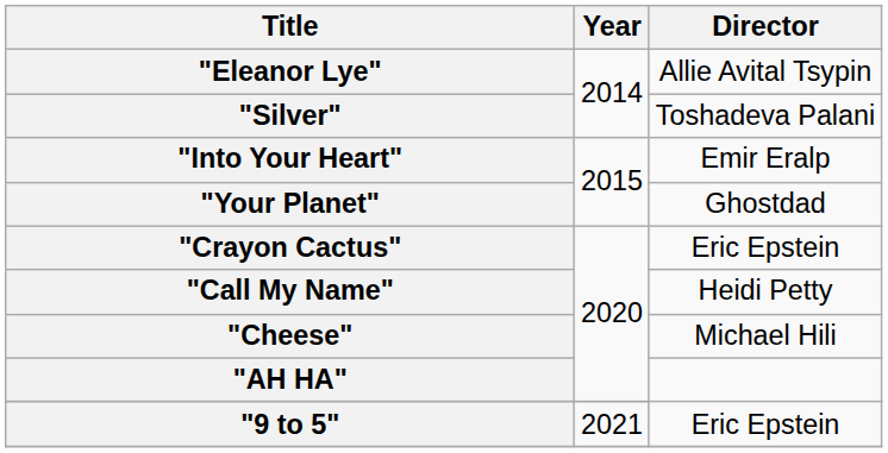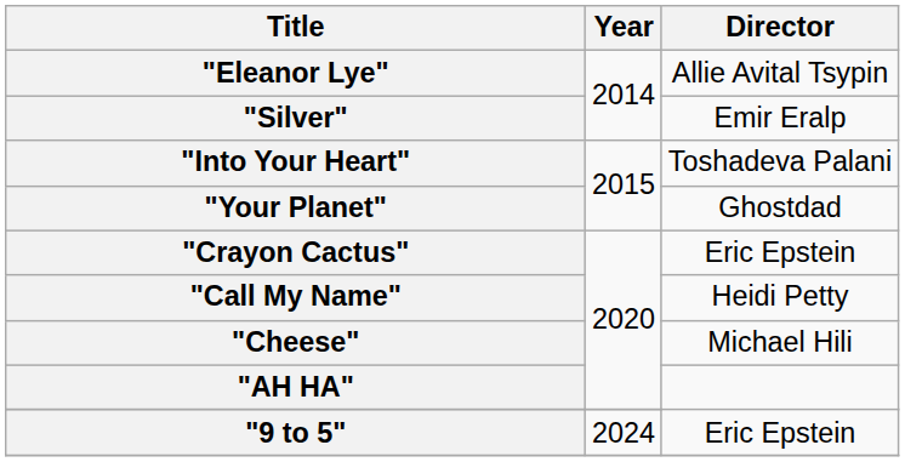"Silver" | Director: Toshadeva Palani -> Emir Eralp
"Into Your Heart" | Director: Emir Eralp -> Toshadeva Palani
"9 to 5" | Year: 2021 -> 2024
